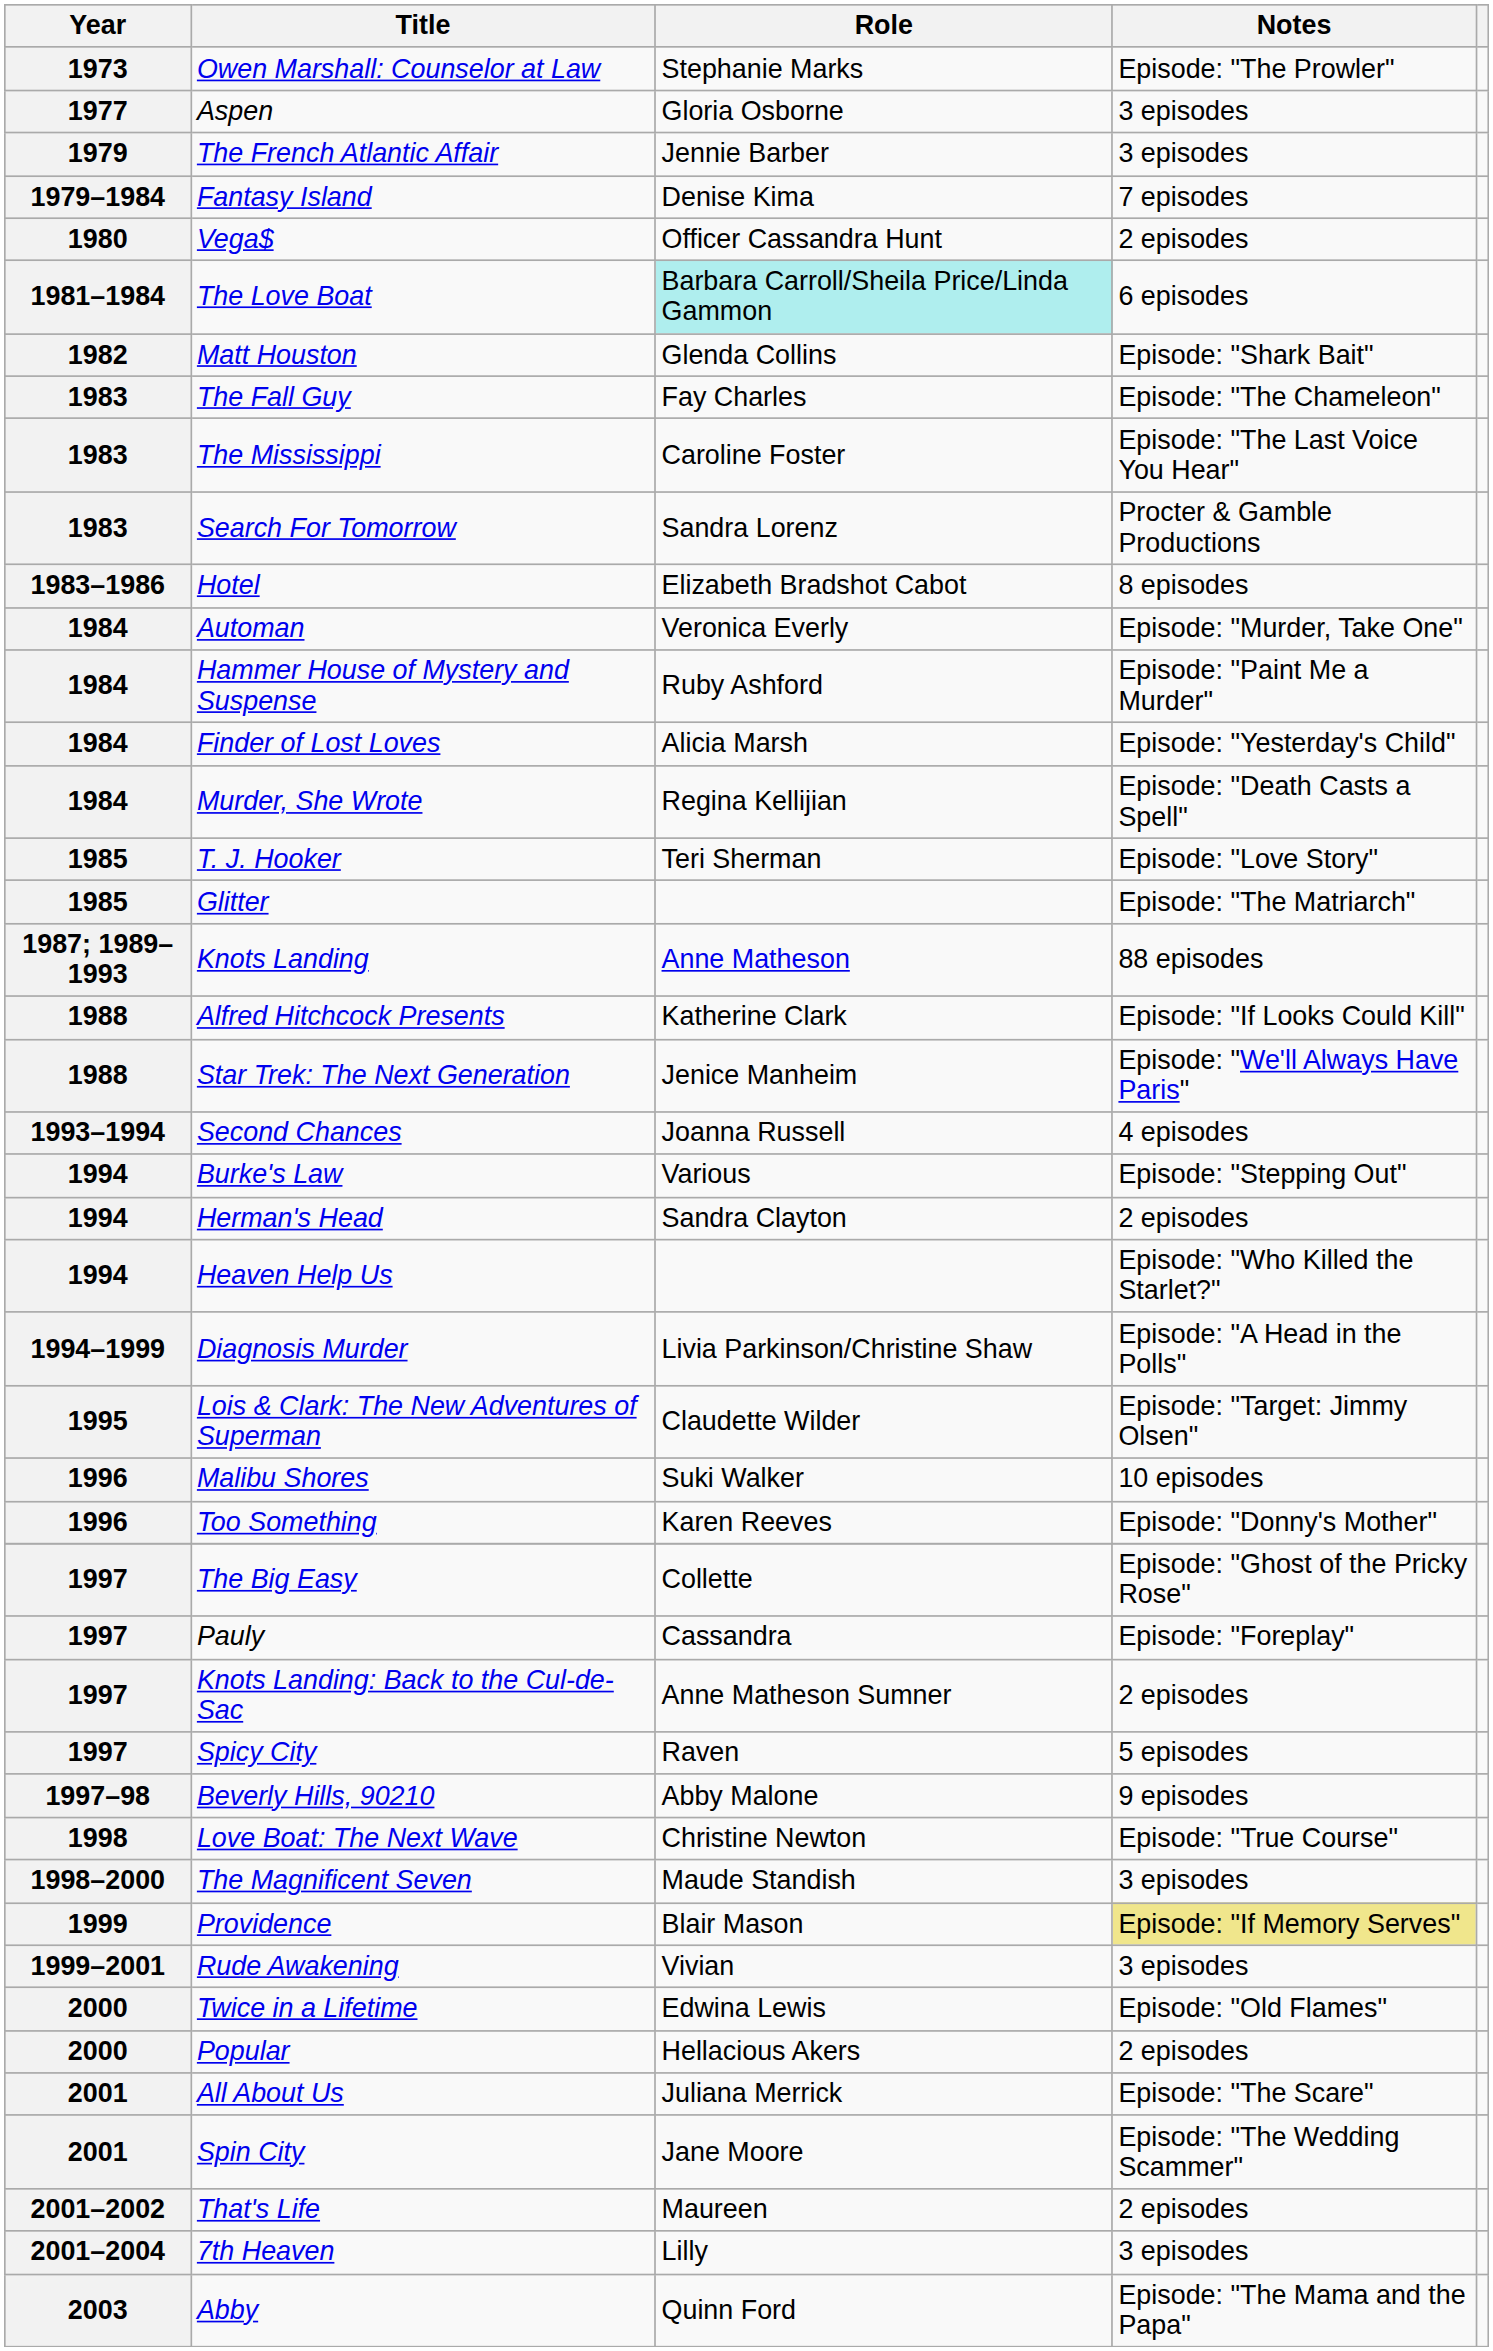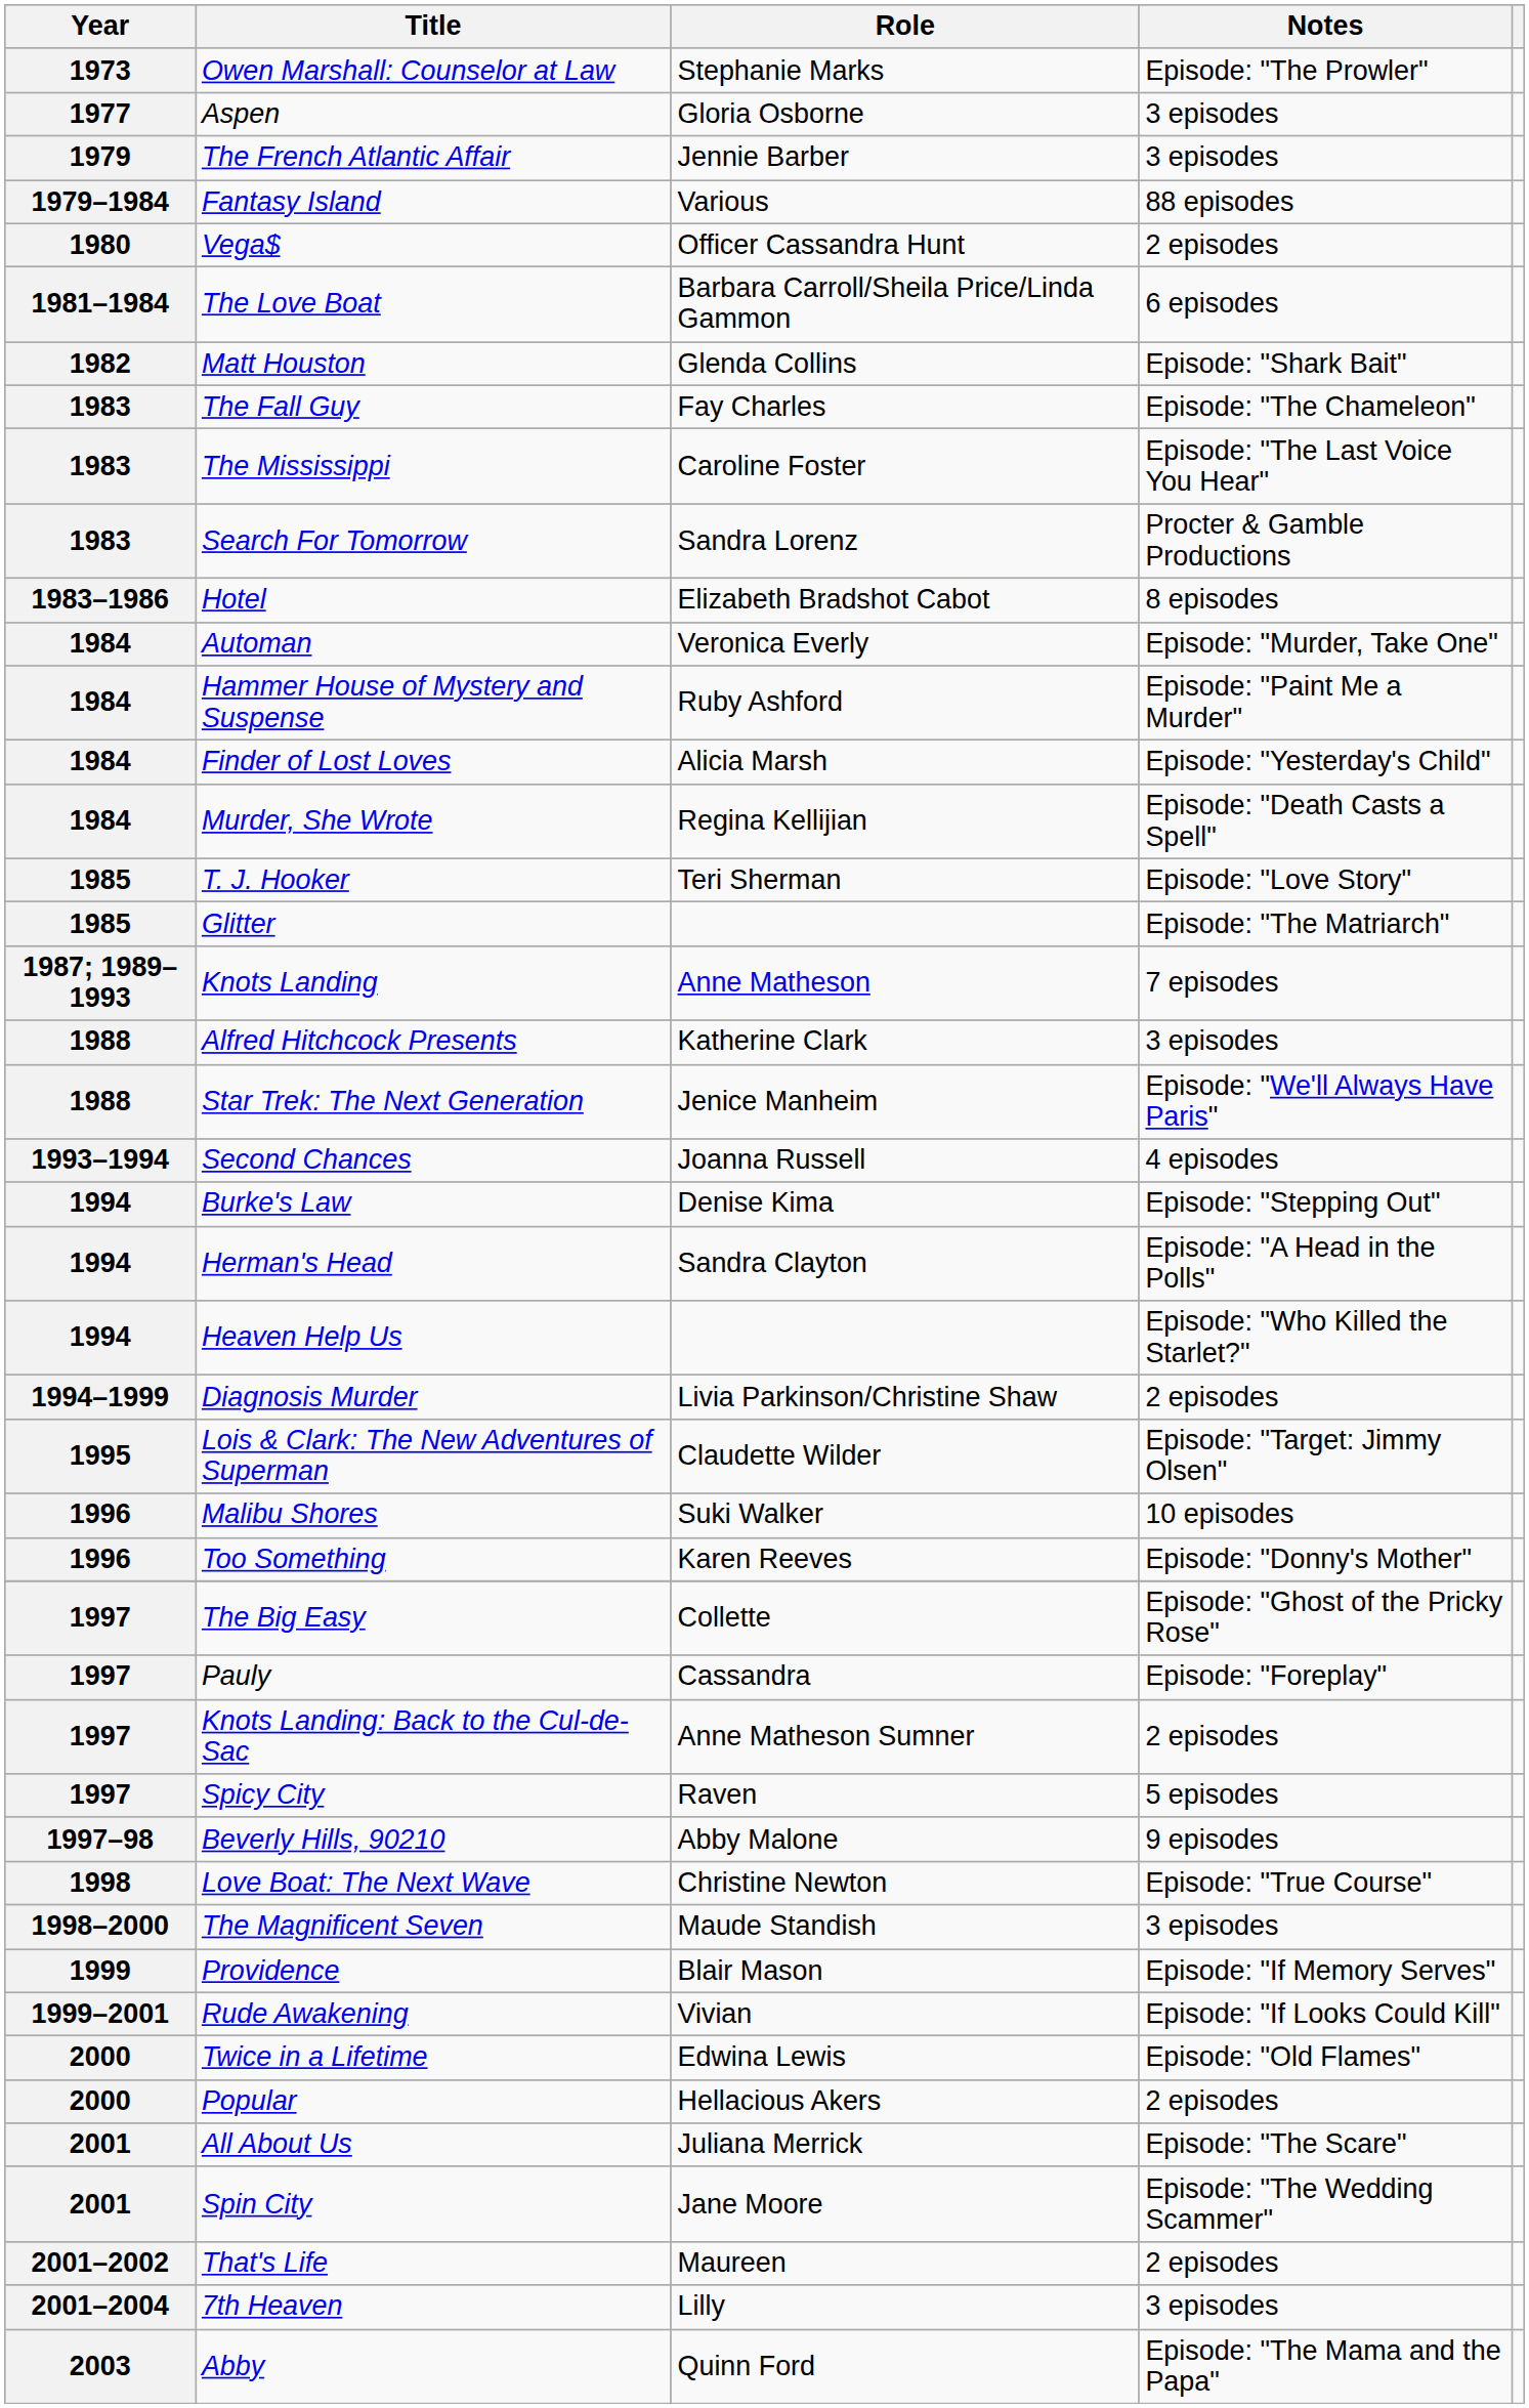Fantasy Island | Role: Denise Kima -> Various
Fantasy Island | Notes: 7 episodes -> 88 episodes
The Love Boat | Role: paleturquoise background -> no background
Knots Landing | Notes: 88 episodes -> 7 episodes
Alfred Hitchcock Presents | Notes: Episode: "If Looks Could Kill" -> 3 episodes
Burke's Law | Role: Various -> Denise Kima
Herman's Head | Notes: 2 episodes -> Episode: "A Head in the Polls"
Diagnosis Murder | Notes: Episode: "A Head in the Polls" -> 2 episodes
Providence | Notes: khaki background -> no background
Rude Awakening | Notes: 3 episodes -> Episode: "If Looks Could Kill"
